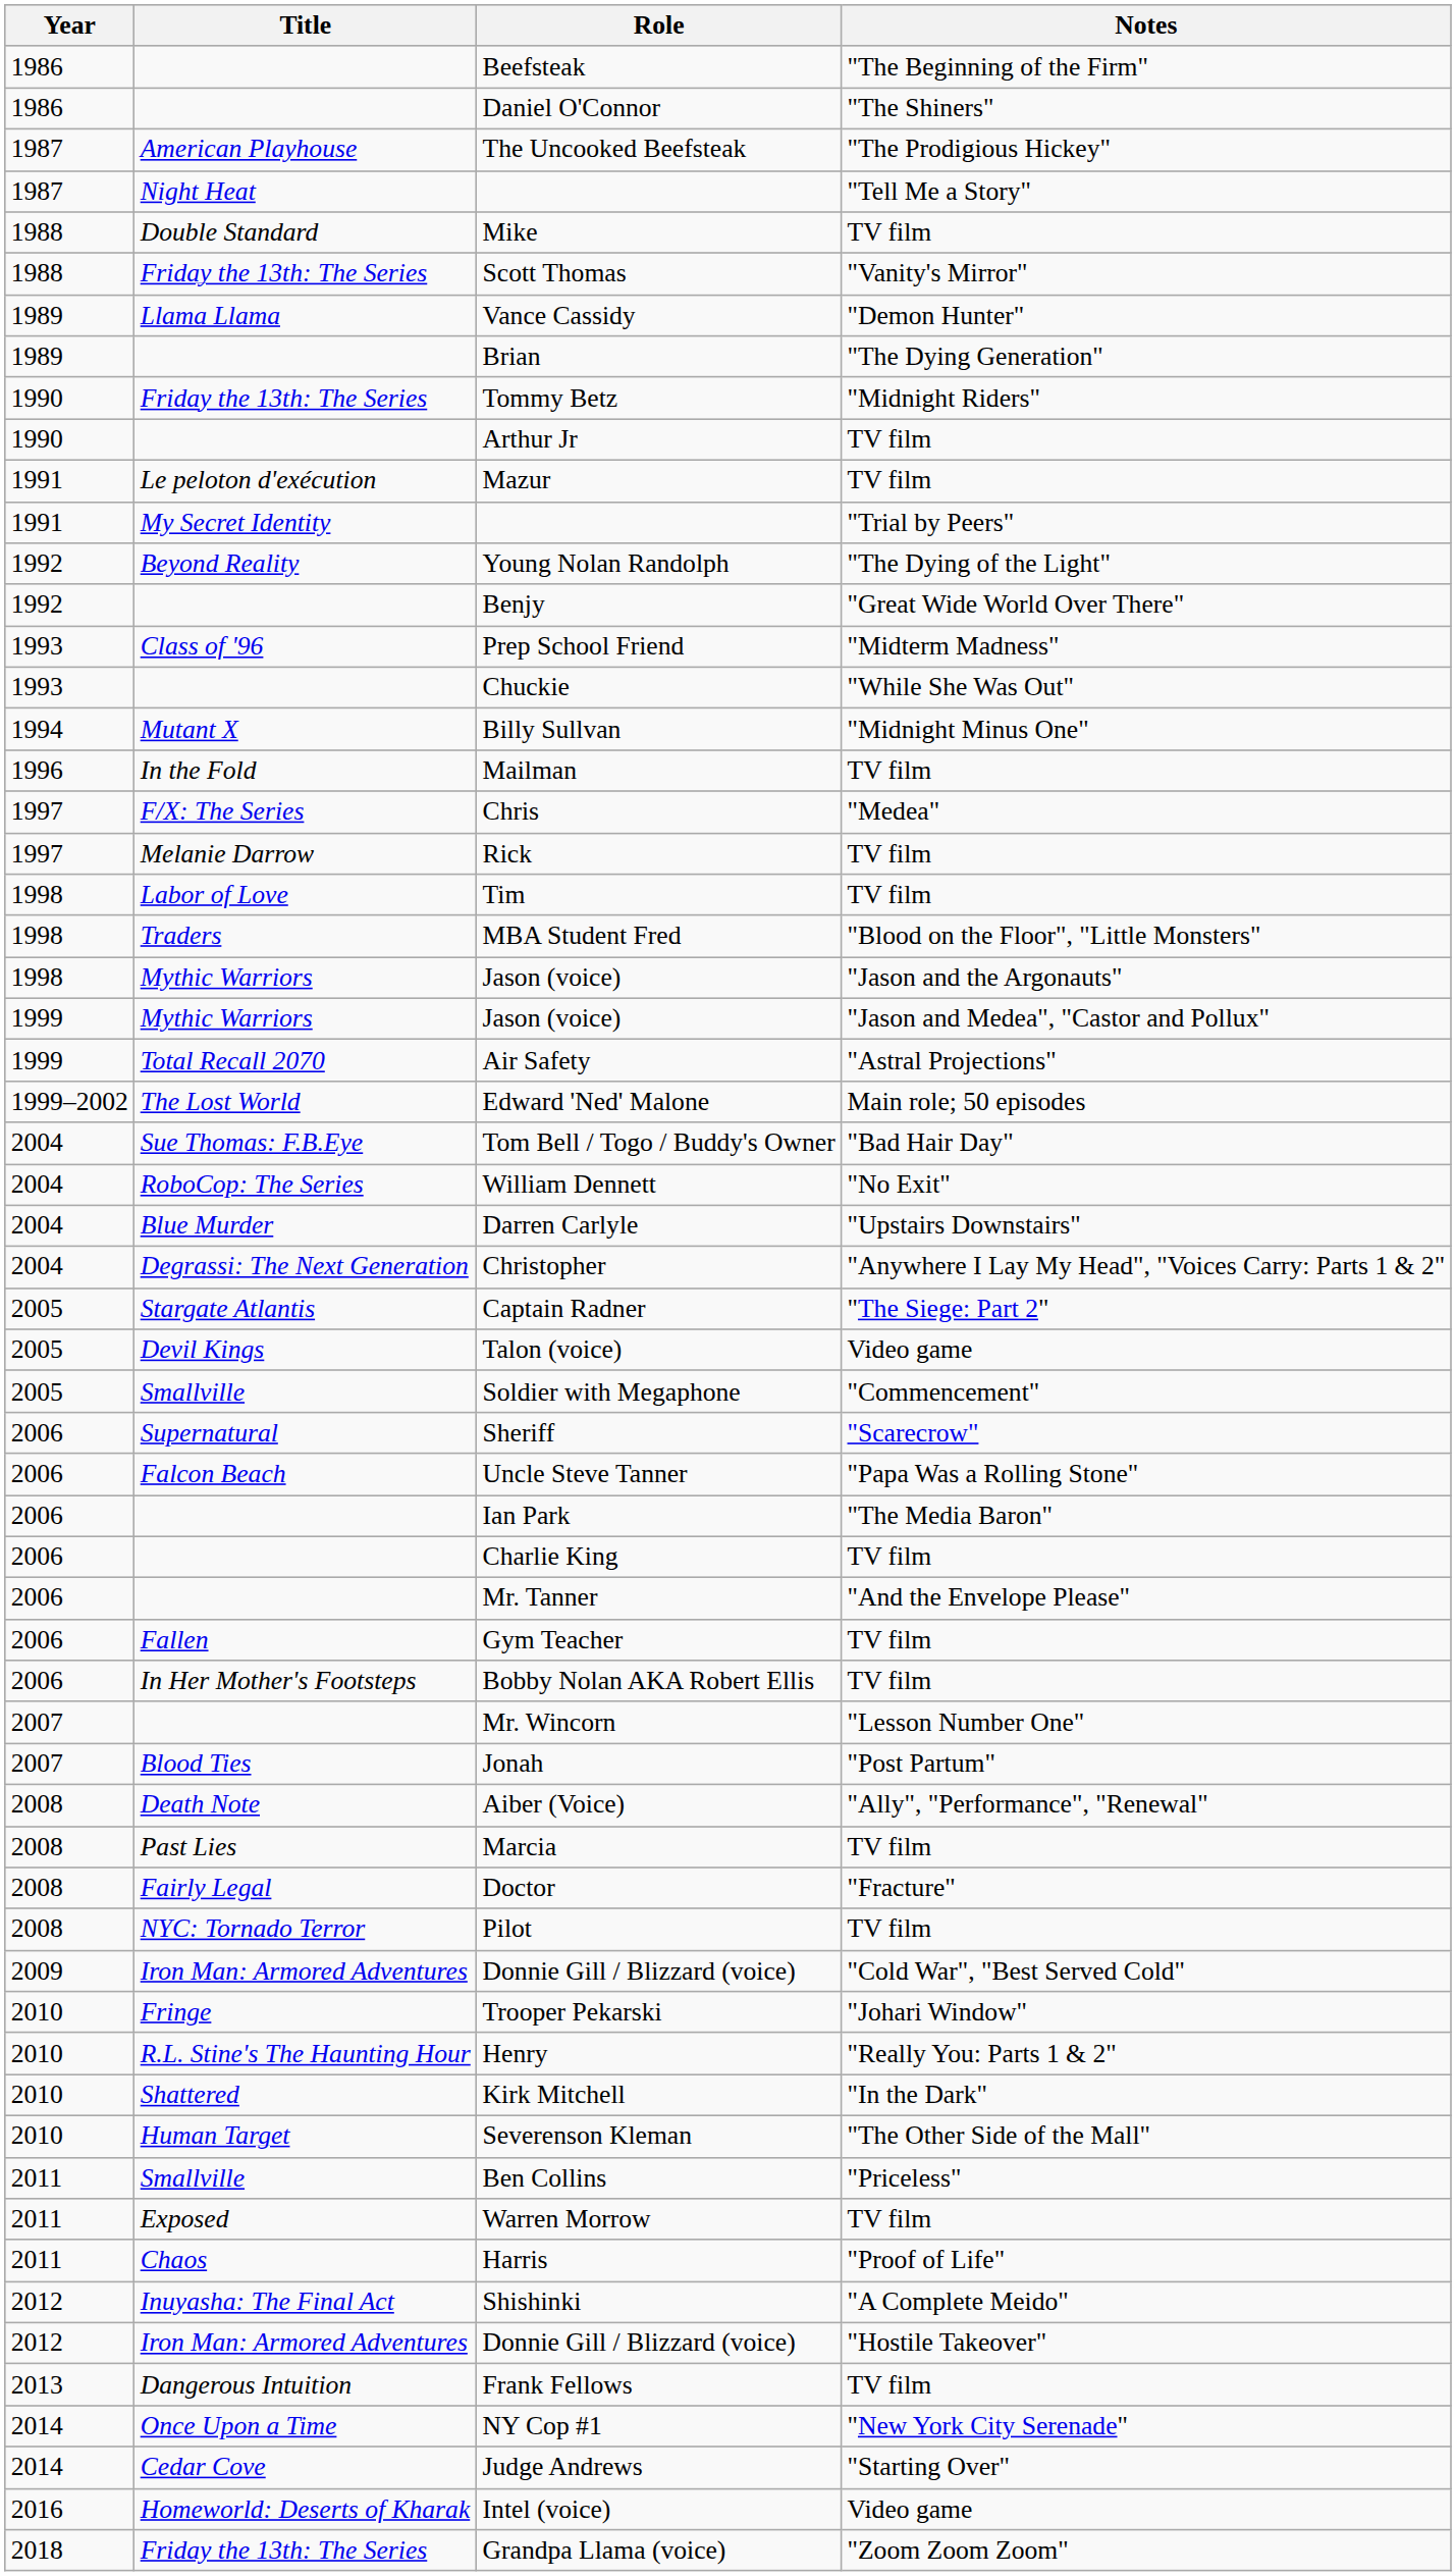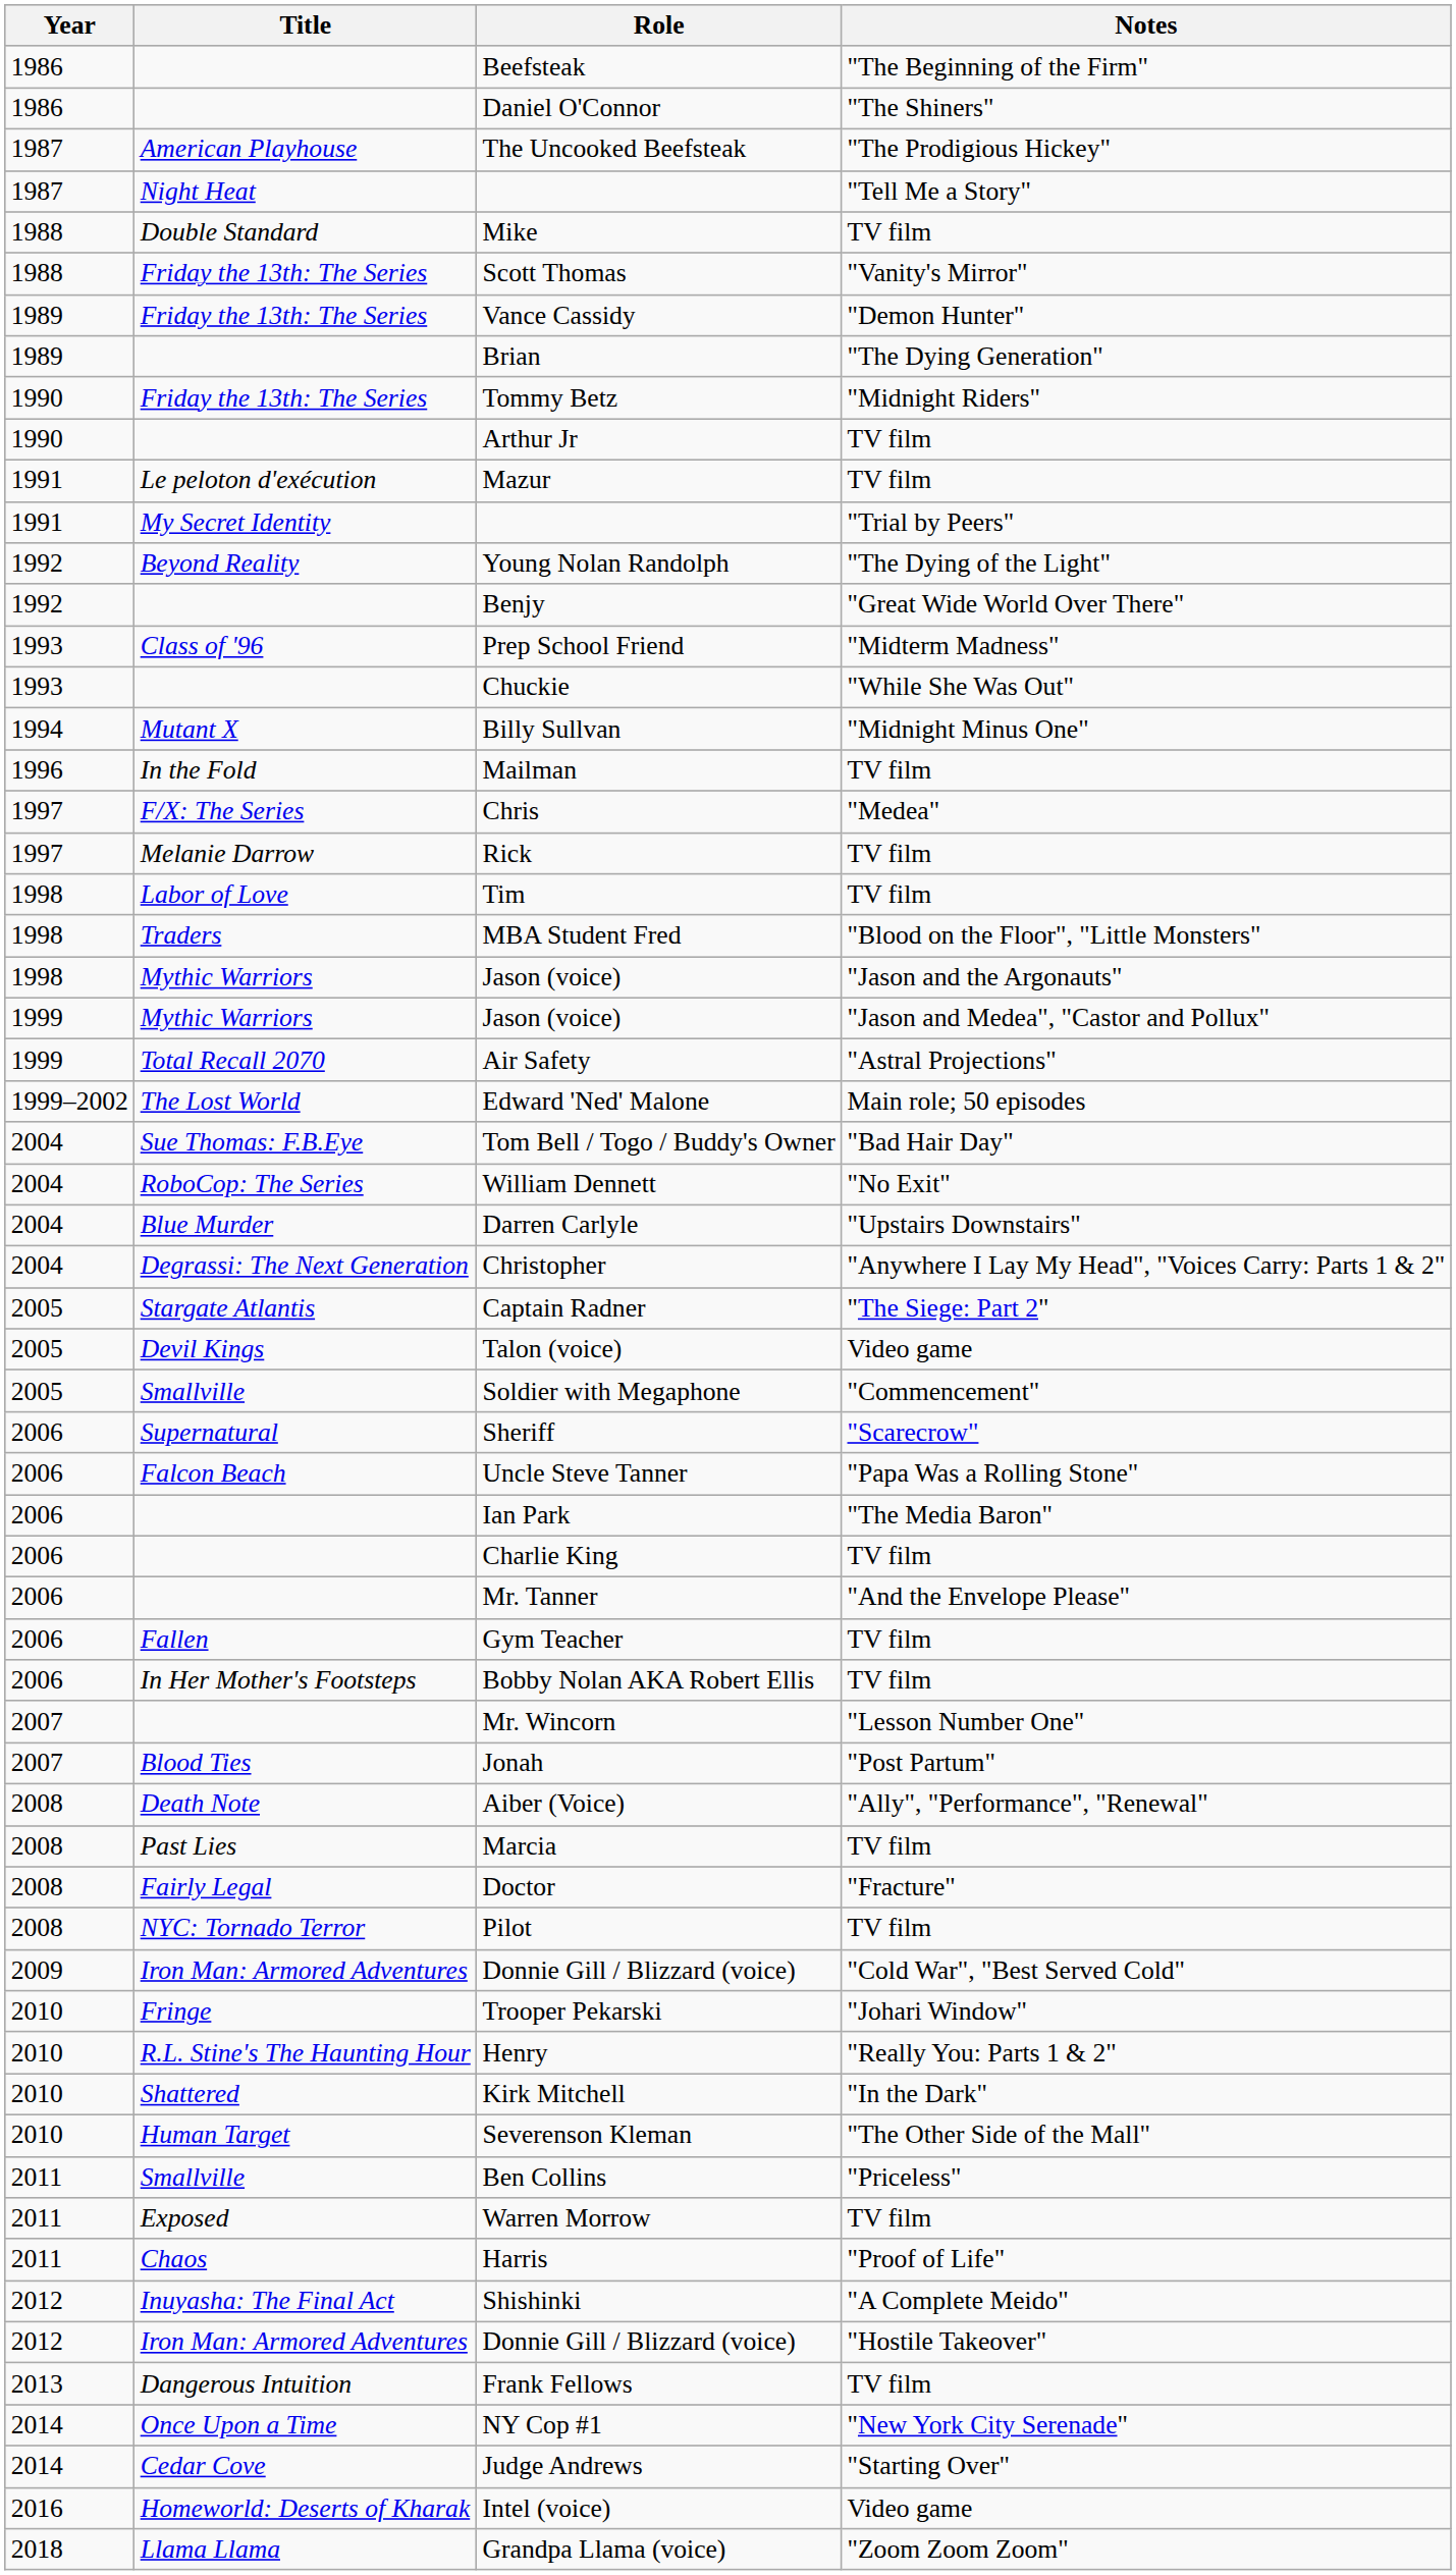Vance Cassidy | Title: Llama Llama -> Friday the 13th: The Series
Grandpa Llama (voice) | Title: Friday the 13th: The Series -> Llama Llama
